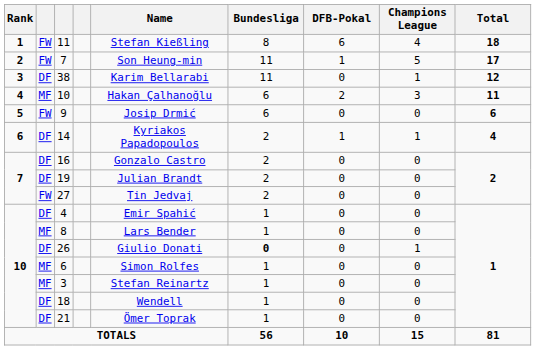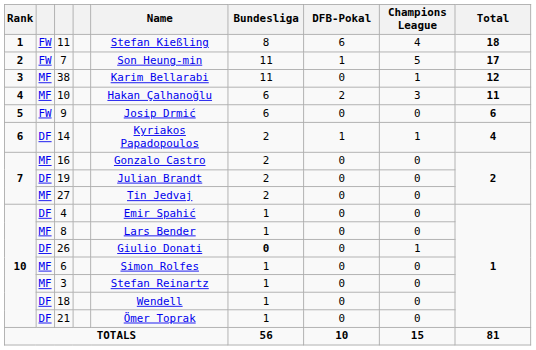38 | column 2: DF -> MF
16 | column 2: DF -> MF
27 | column 2: FW -> MF
